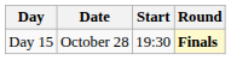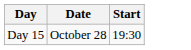- column: Round | Finals
